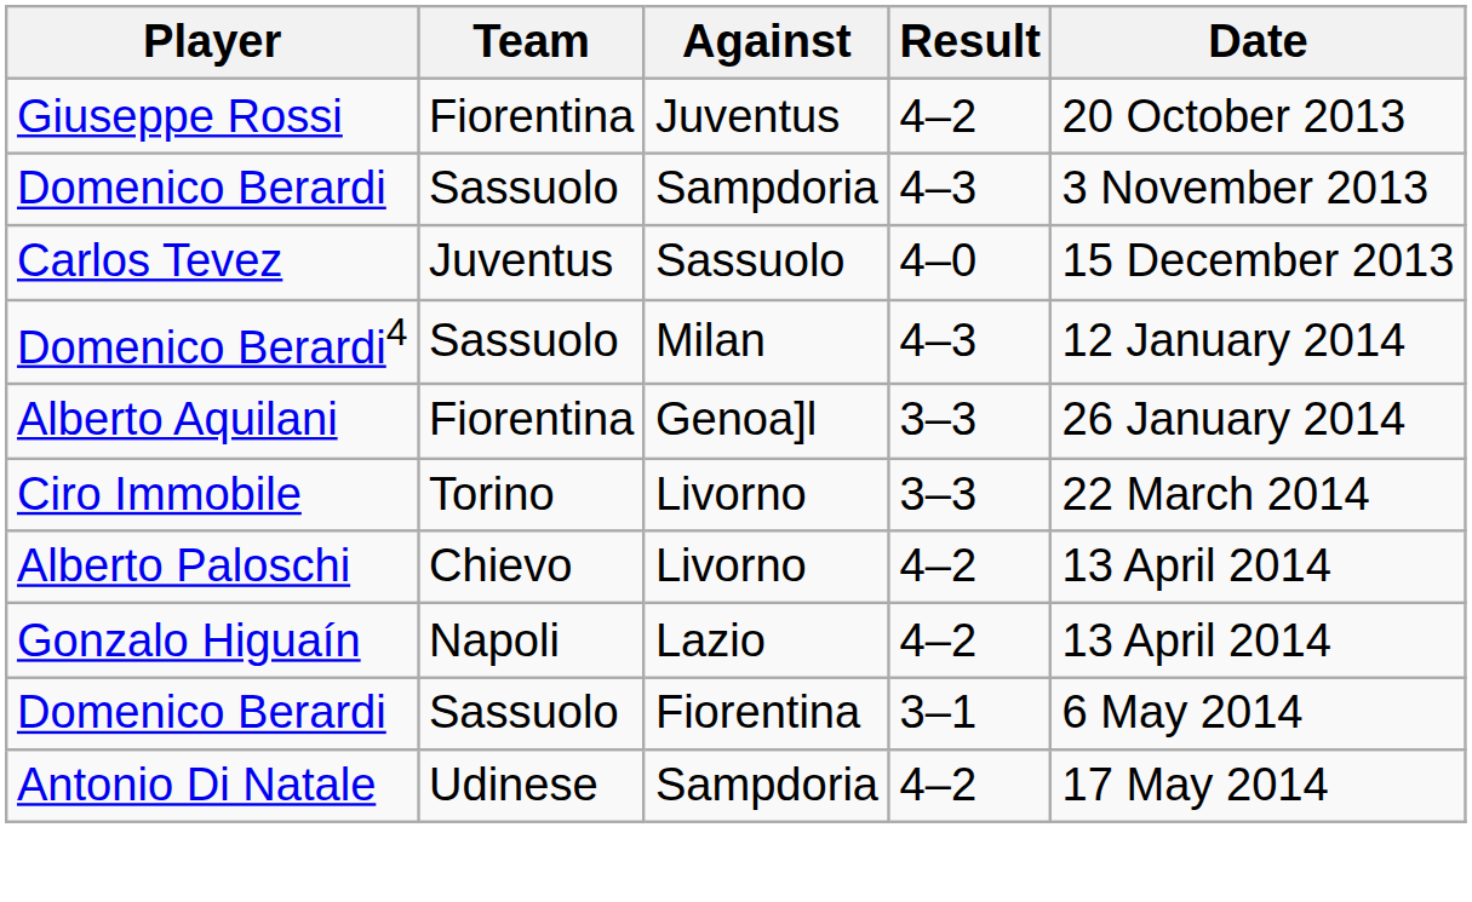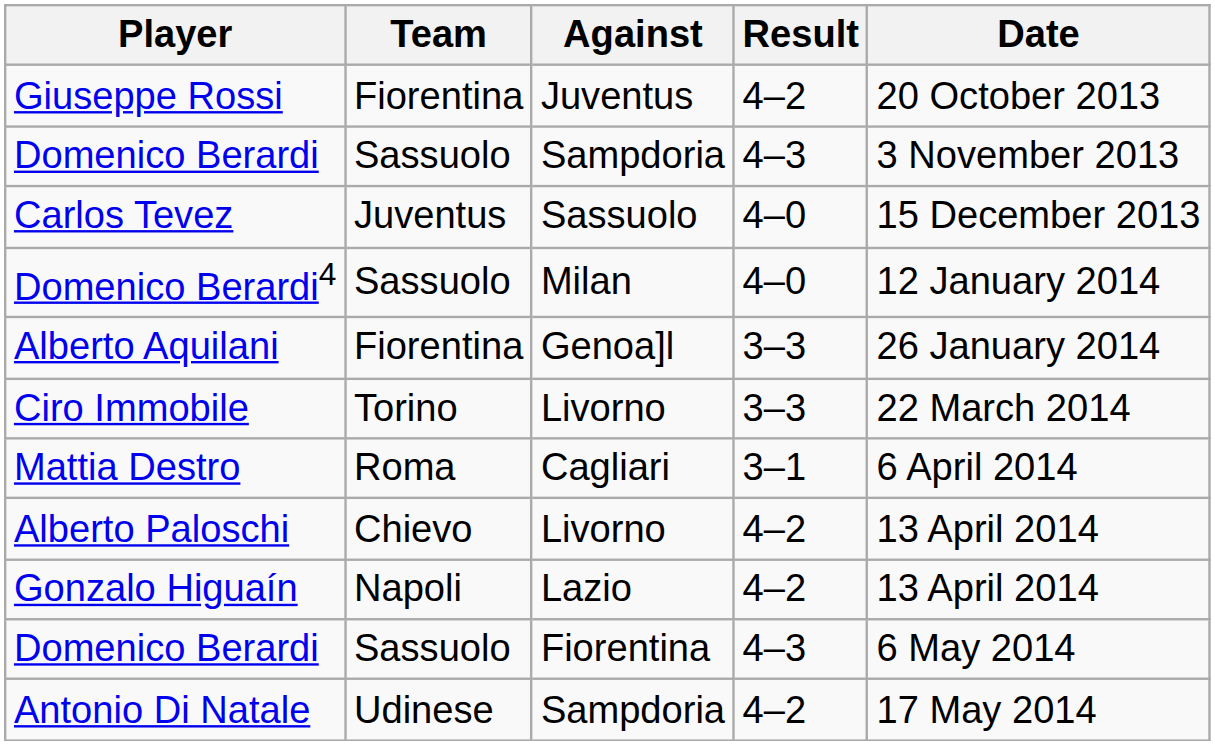Domenico Berardi4 | Result: 4–3 -> 4–0
+ row: Mattia Destro | Roma | Cagliari | 3–1 | 6 April 2014
Domenico Berardi / Fiorentina | Result: 3–1 -> 4–3
